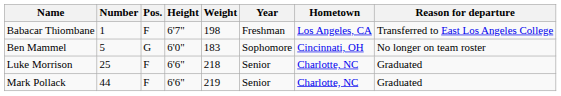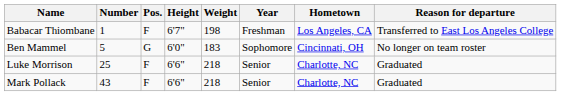Mark Pollack | Number: 44 -> 43
Mark Pollack | Weight: 219 -> 218
